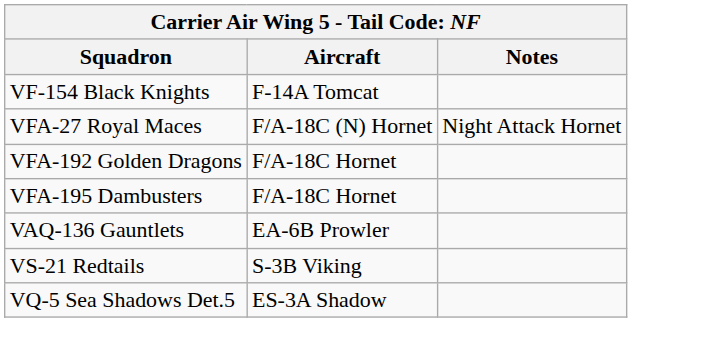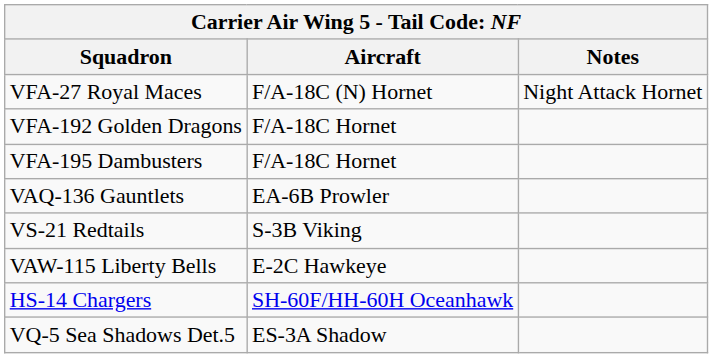- row: VF-154 Black Knights | F-14A Tomcat
+ row: VAW-115 Liberty Bells | E-2C Hawkeye
+ row: HS-14 Chargers | SH-60F/HH-60H Oceanhawk
